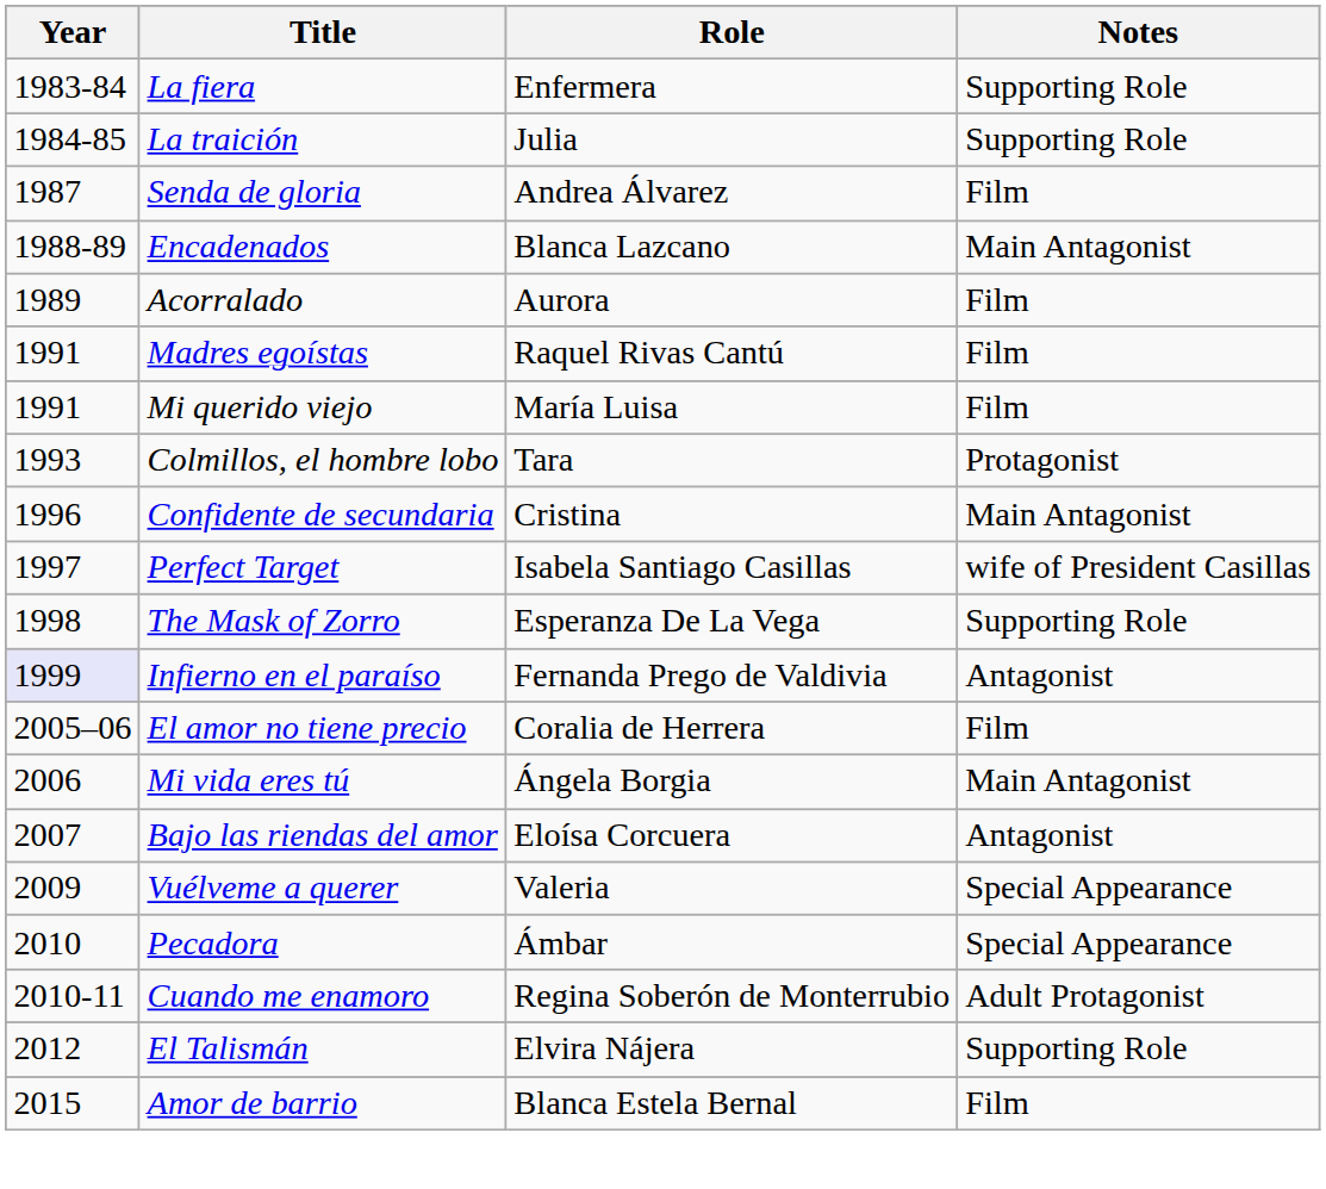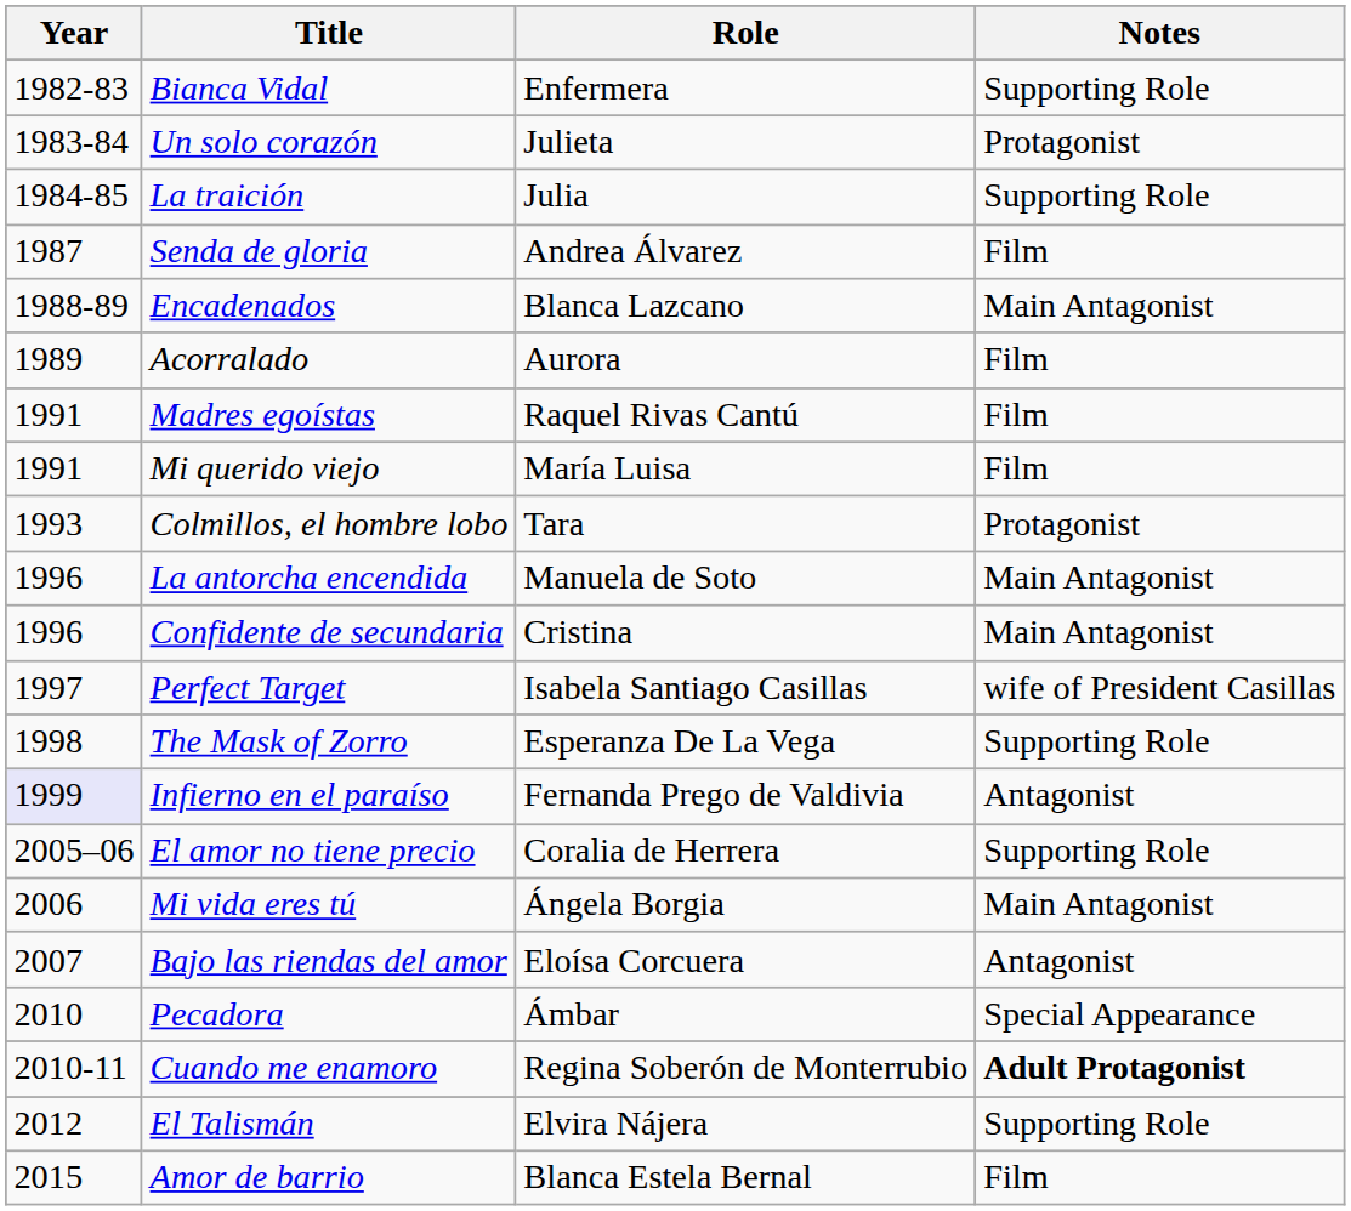+ row: 1982-83 | Bianca Vidal | Enfermera | Supporting Role
- row: 1983-84 | La fiera | Enfermera | Supporting Role
+ row: 1983-84 | Un solo corazón | Julieta | Protagonist
+ row: 1996 | La antorcha encendida | Manuela de Soto | Main Antagonist
El amor no tiene precio | Notes: Film -> Supporting Role
- row: 2009 | Vuélveme a querer | Valeria | Special Appearance
Cuando me enamoro | Notes: normal -> bold
